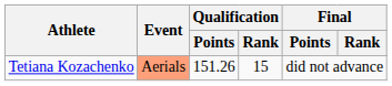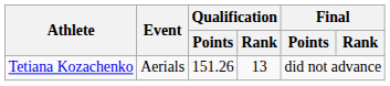Tetiana Kozachenko | Event: lightsalmon background -> no background
Tetiana Kozachenko | Qualification / Rank: 15 -> 13
